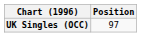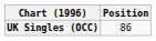UK Singles (OCC) | Position: 97 -> 86
